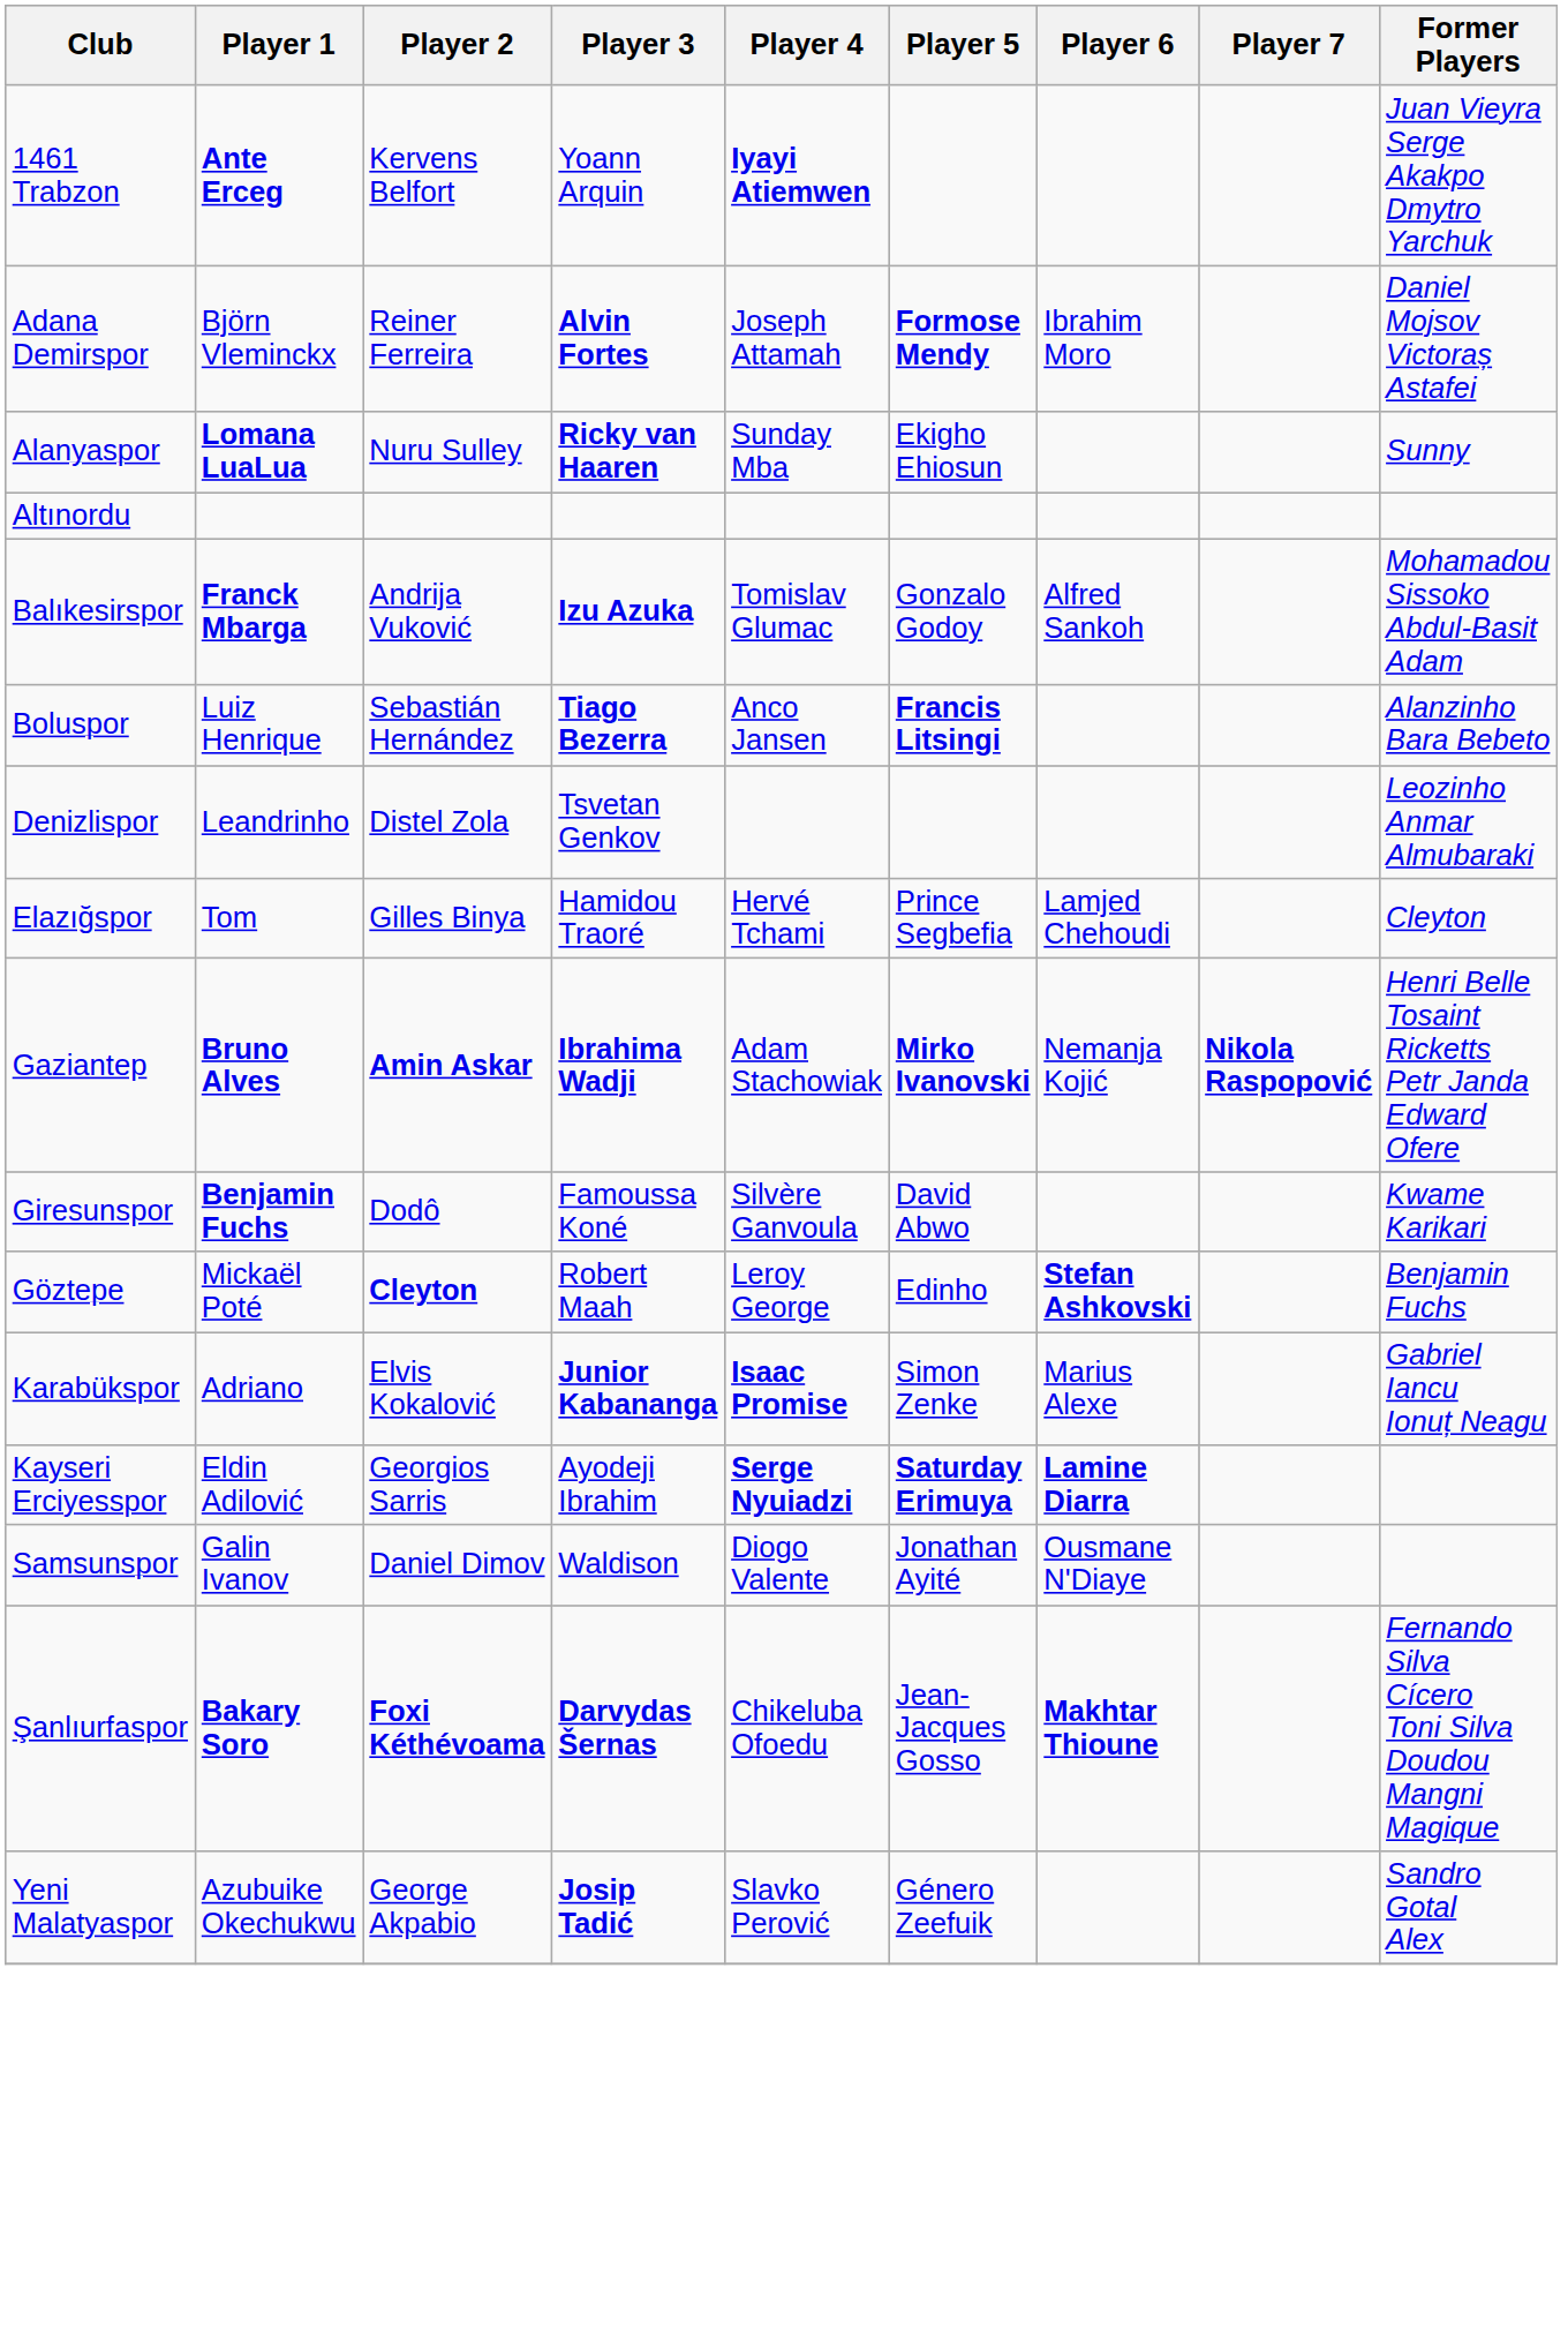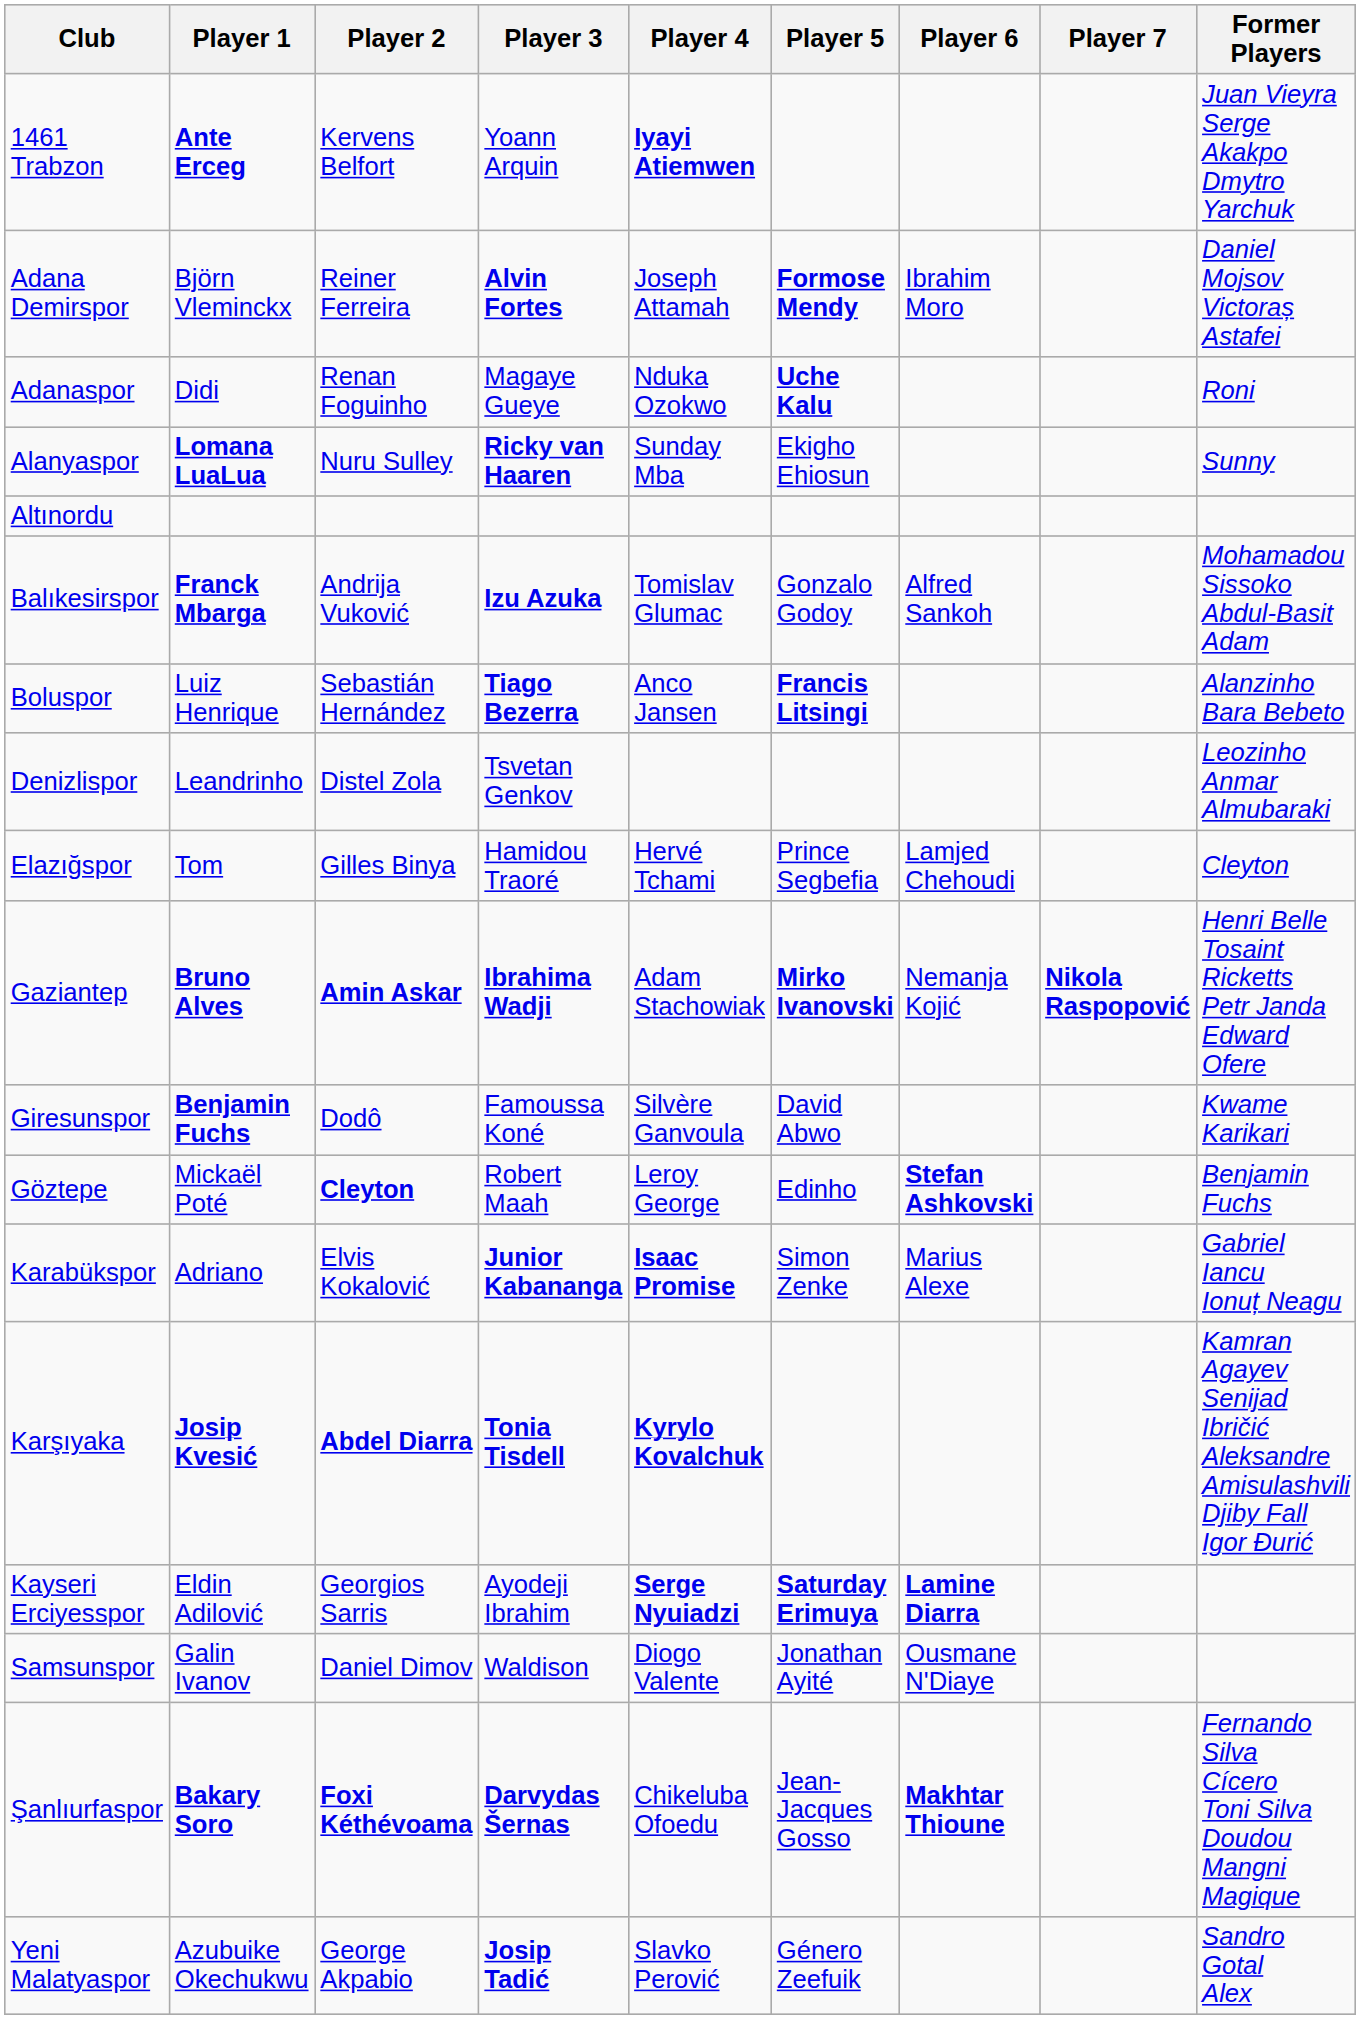+ row: Adanaspor | Didi | Renan Foguinho | Magaye Gueye | Nduka Ozokwo | Uche Kalu | Roni
+ row: Karşıyaka | Josip Kvesić | Abdel Diarra | Tonia Tisdell | Kyrylo Kovalchuk | Kamran Agayev Senijad Ibričić Aleksandre Amisulashvili Djiby Fall Igor Đurić
